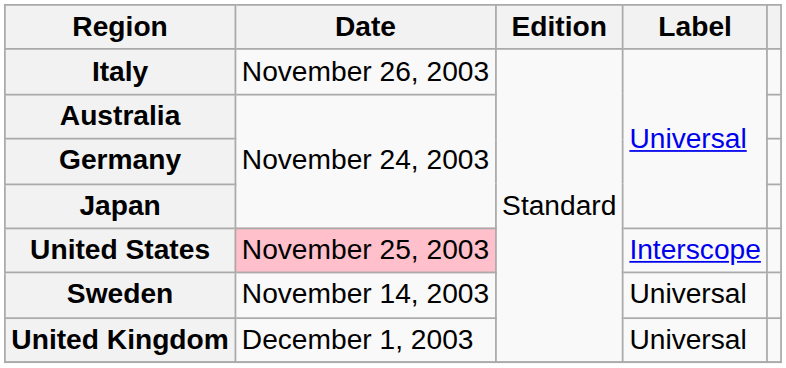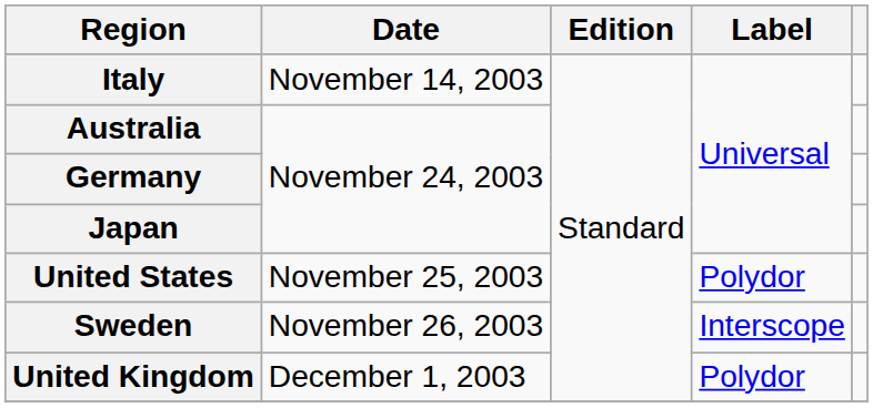Italy | Date: November 26, 2003 -> November 14, 2003
United States | Date: pink background -> no background
United States | Label: Interscope -> Polydor
Sweden | Date: November 14, 2003 -> November 26, 2003
Sweden | Label: Universal -> Interscope
United Kingdom | Label: Universal -> Polydor
